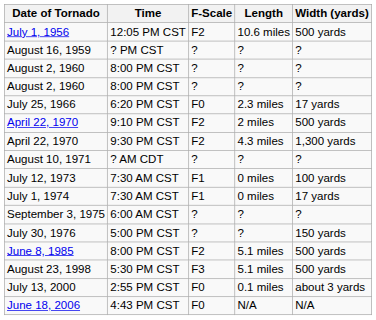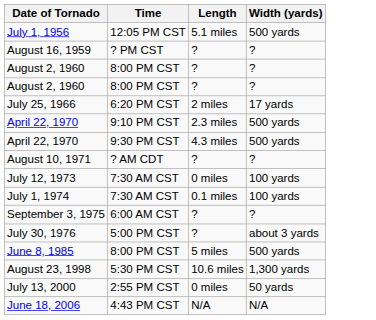- column: F-Scale | F2 | ? | ? | ? | F0 | F2 | F2 | ? | F1 | F1 | ? | ? | F2 | F3 | F0 | F0
July 1, 1956 | Length: 10.6 miles -> 5.1 miles
July 25, 1966 | Length: 2.3 miles -> 2 miles
April 22, 1970 / 9:10 PM CST | Length: 2 miles -> 2.3 miles
April 22, 1970 / 9:30 PM CST | Width (yards): 1,300 yards -> 500 yards
July 1, 1974 | Length: 0 miles -> 0.1 miles
July 1, 1974 | Width (yards): 17 yards -> 100 yards
July 30, 1976 | Width (yards): 150 yards -> about 3 yards
June 8, 1985 | Length: 5.1 miles -> 5 miles
August 23, 1998 | Length: 5.1 miles -> 10.6 miles
August 23, 1998 | Width (yards): 500 yards -> 1,300 yards
July 13, 2000 | Length: 0.1 miles -> 0 miles
July 13, 2000 | Width (yards): about 3 yards -> 50 yards
